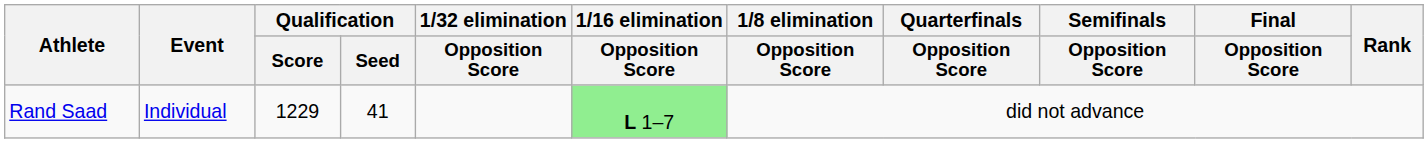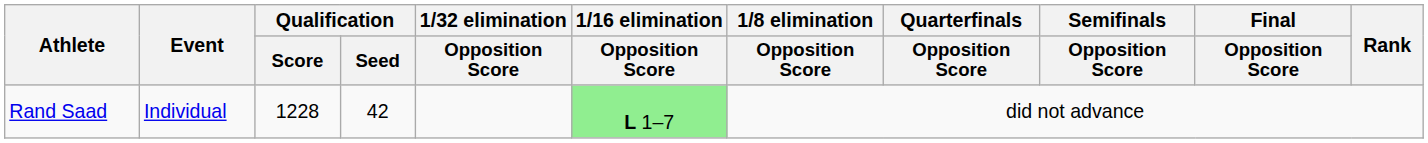Rand Saad | Qualification / Score: 1229 -> 1228
Rand Saad | Qualification / Seed: 41 -> 42
